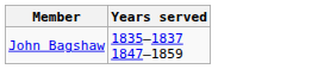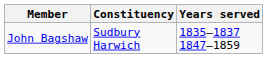+ column: Constituency | Sudbury Harwich
